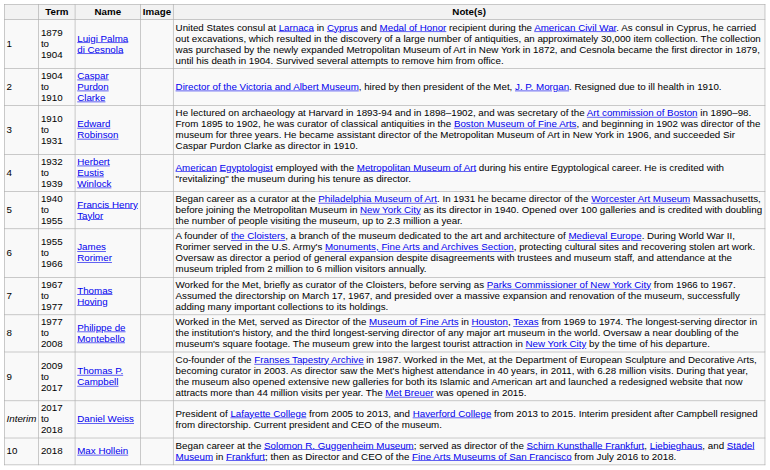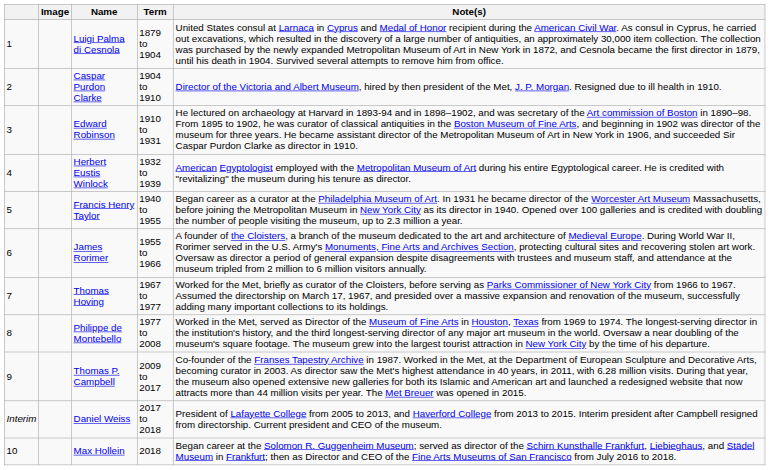columns swapped: Image <-> Term
